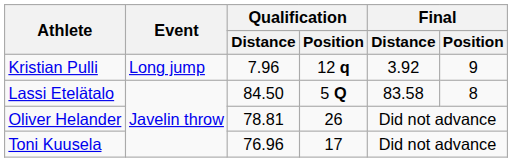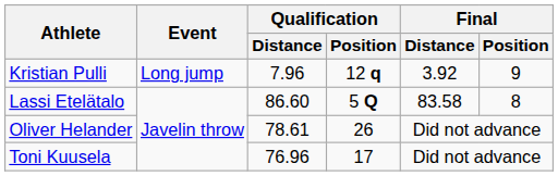Lassi Etelätalo | Qualification / Distance: 84.50 -> 86.60
Oliver Helander | Qualification / Distance: 78.81 -> 78.61
